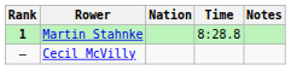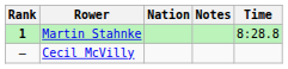columns swapped: Time <-> Notes
